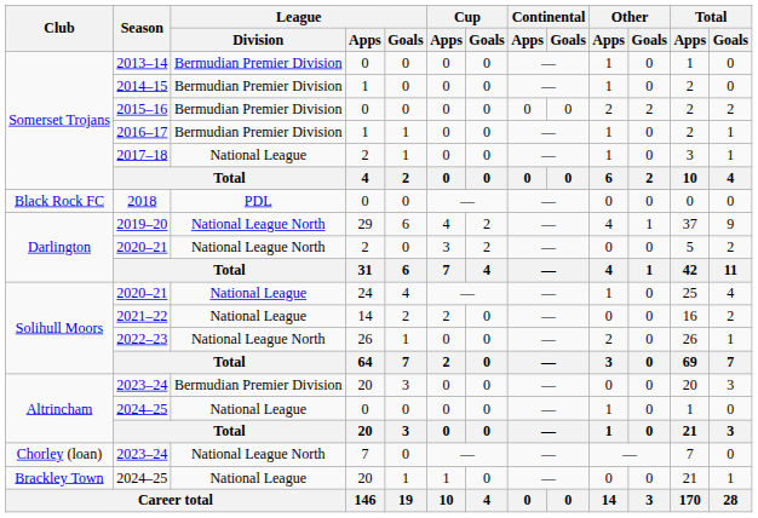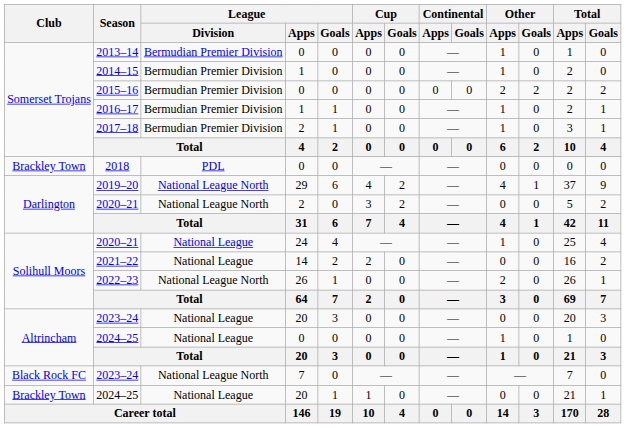2017–18 | League / Division: National League -> Bermudian Premier Division
2018 | Club: Black Rock FC -> Brackley Town
2023–24 / 20 | League / Division: Bermudian Premier Division -> National League
2023–24 / 7 | Club: Chorley (loan) -> Black Rock FC
